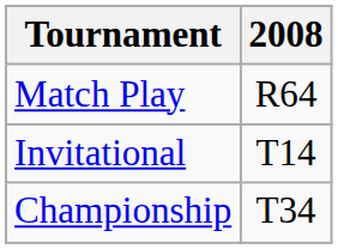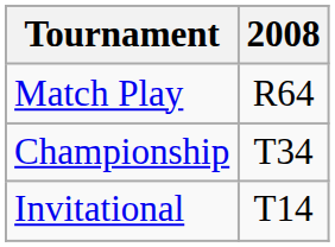rows swapped: Championship <-> Invitational
